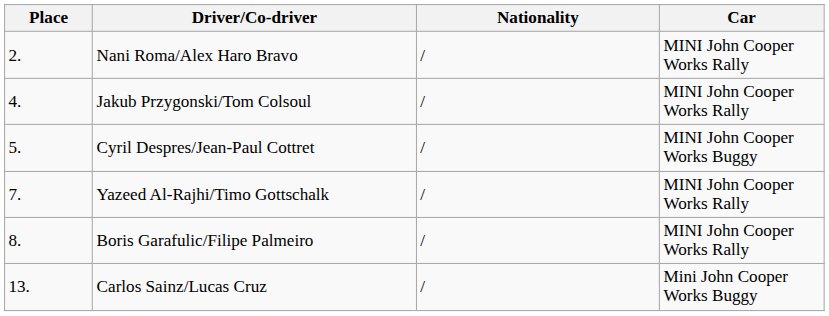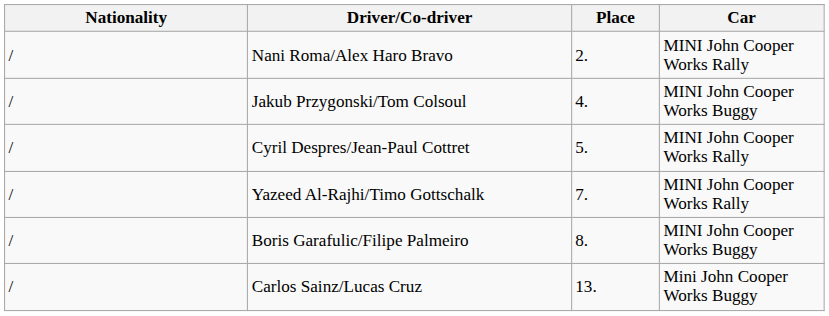columns swapped: Place <-> Nationality
Jakub Przygonski/Tom Colsoul | Car: MINI John Cooper Works Rally -> MINI John Cooper Works Buggy
Cyril Despres/Jean-Paul Cottret | Car: MINI John Cooper Works Buggy -> MINI John Cooper Works Rally
Boris Garafulic/Filipe Palmeiro | Car: MINI John Cooper Works Rally -> MINI John Cooper Works Buggy
